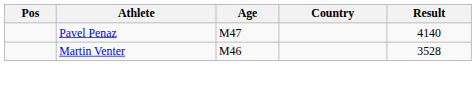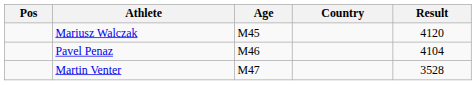+ row: Mariusz Walczak | M45 | 4120
Pavel Penaz | Age: M47 -> M46
Pavel Penaz | Result: 4140 -> 4104
Martin Venter | Age: M46 -> M47
